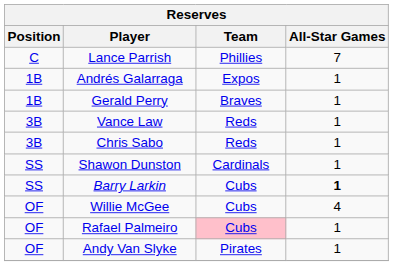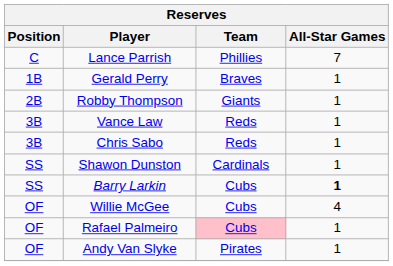- row: 1B | Andrés Galarraga | Expos | 1
+ row: 2B | Robby Thompson | Giants | 1
